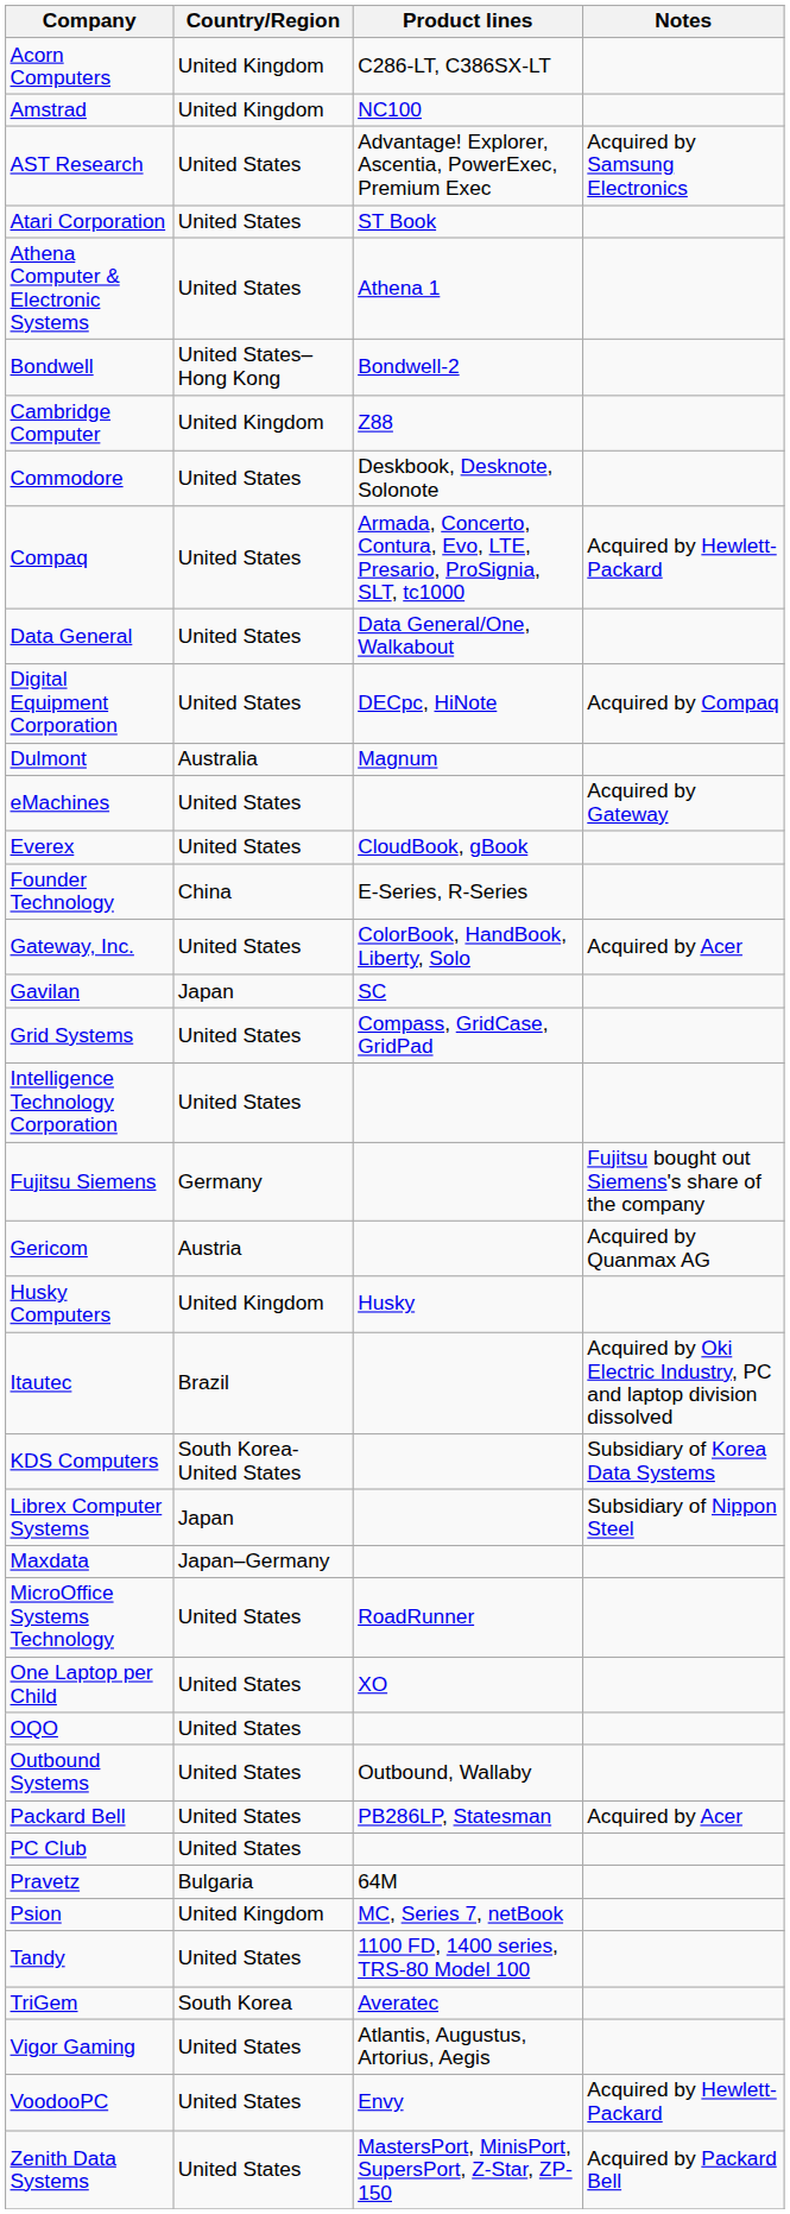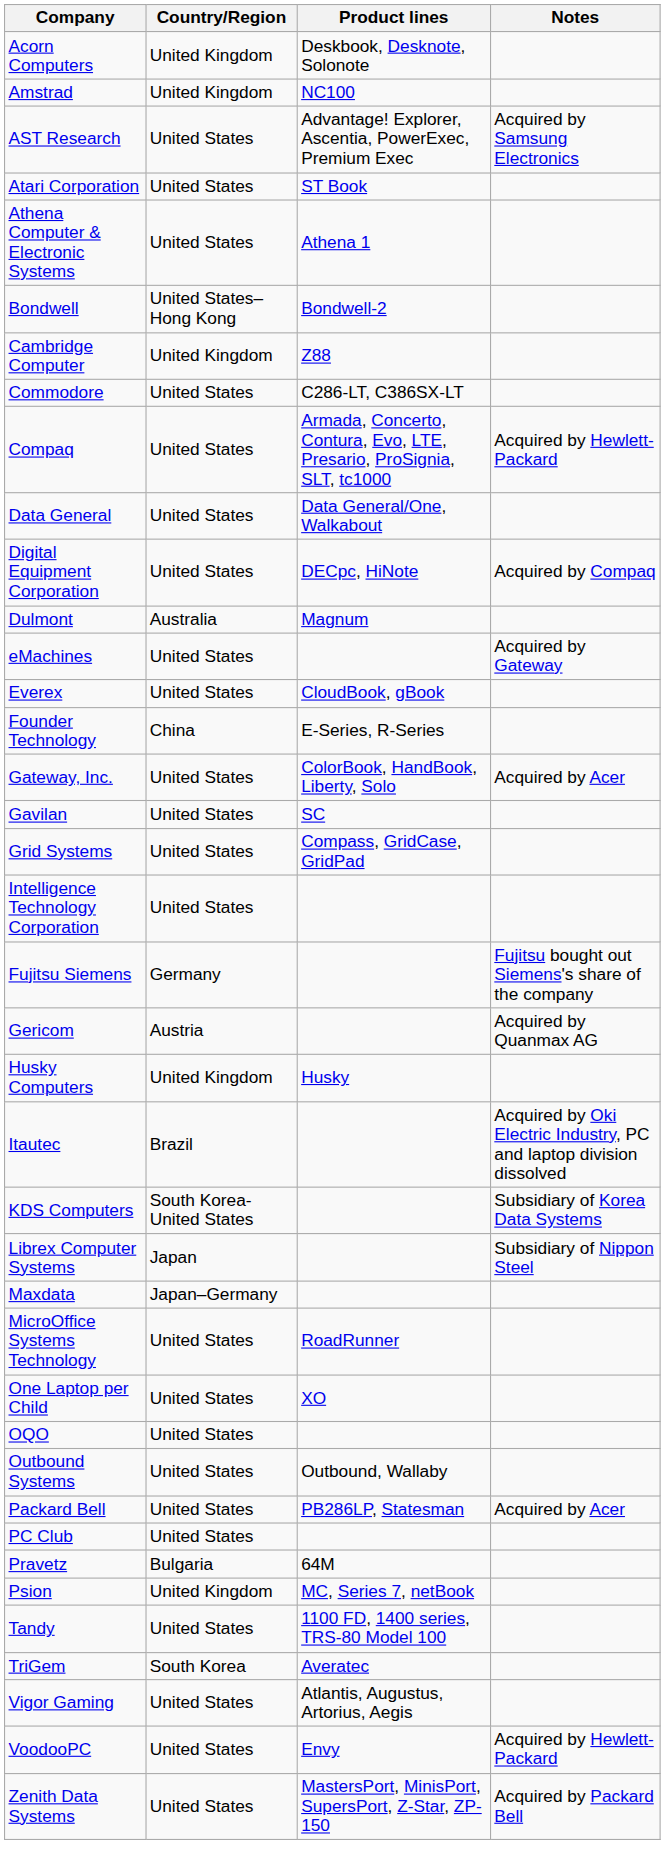Acorn Computers | Product lines: C286-LT, C386SX-LT -> Deskbook, Desknote, Solonote
Commodore | Product lines: Deskbook, Desknote, Solonote -> C286-LT, C386SX-LT
Gavilan | Country/Region: Japan -> United States
